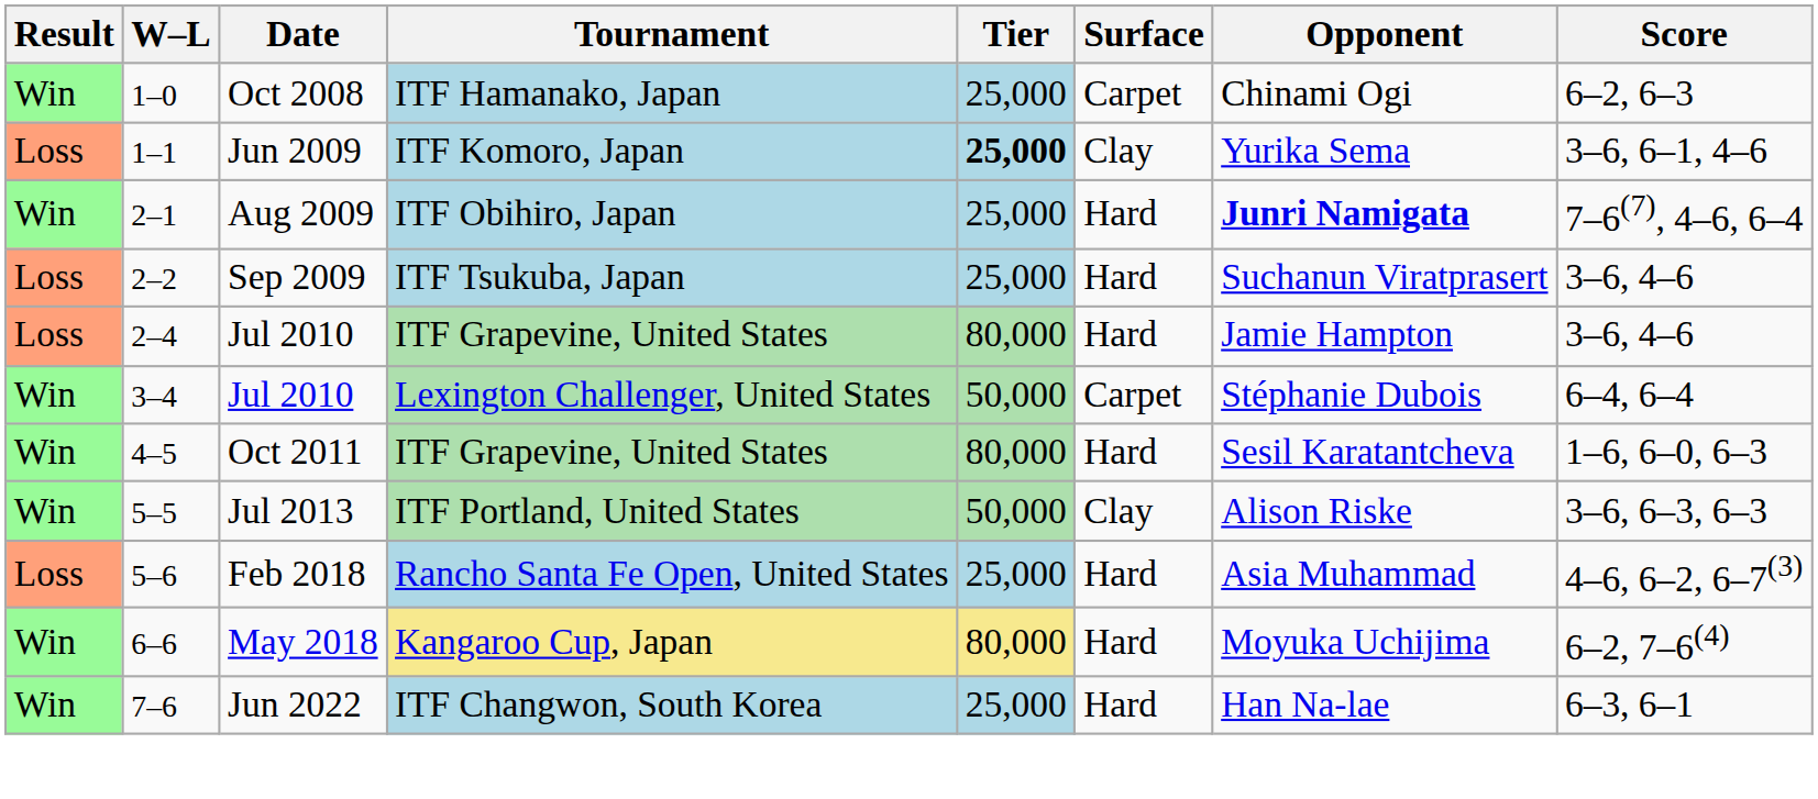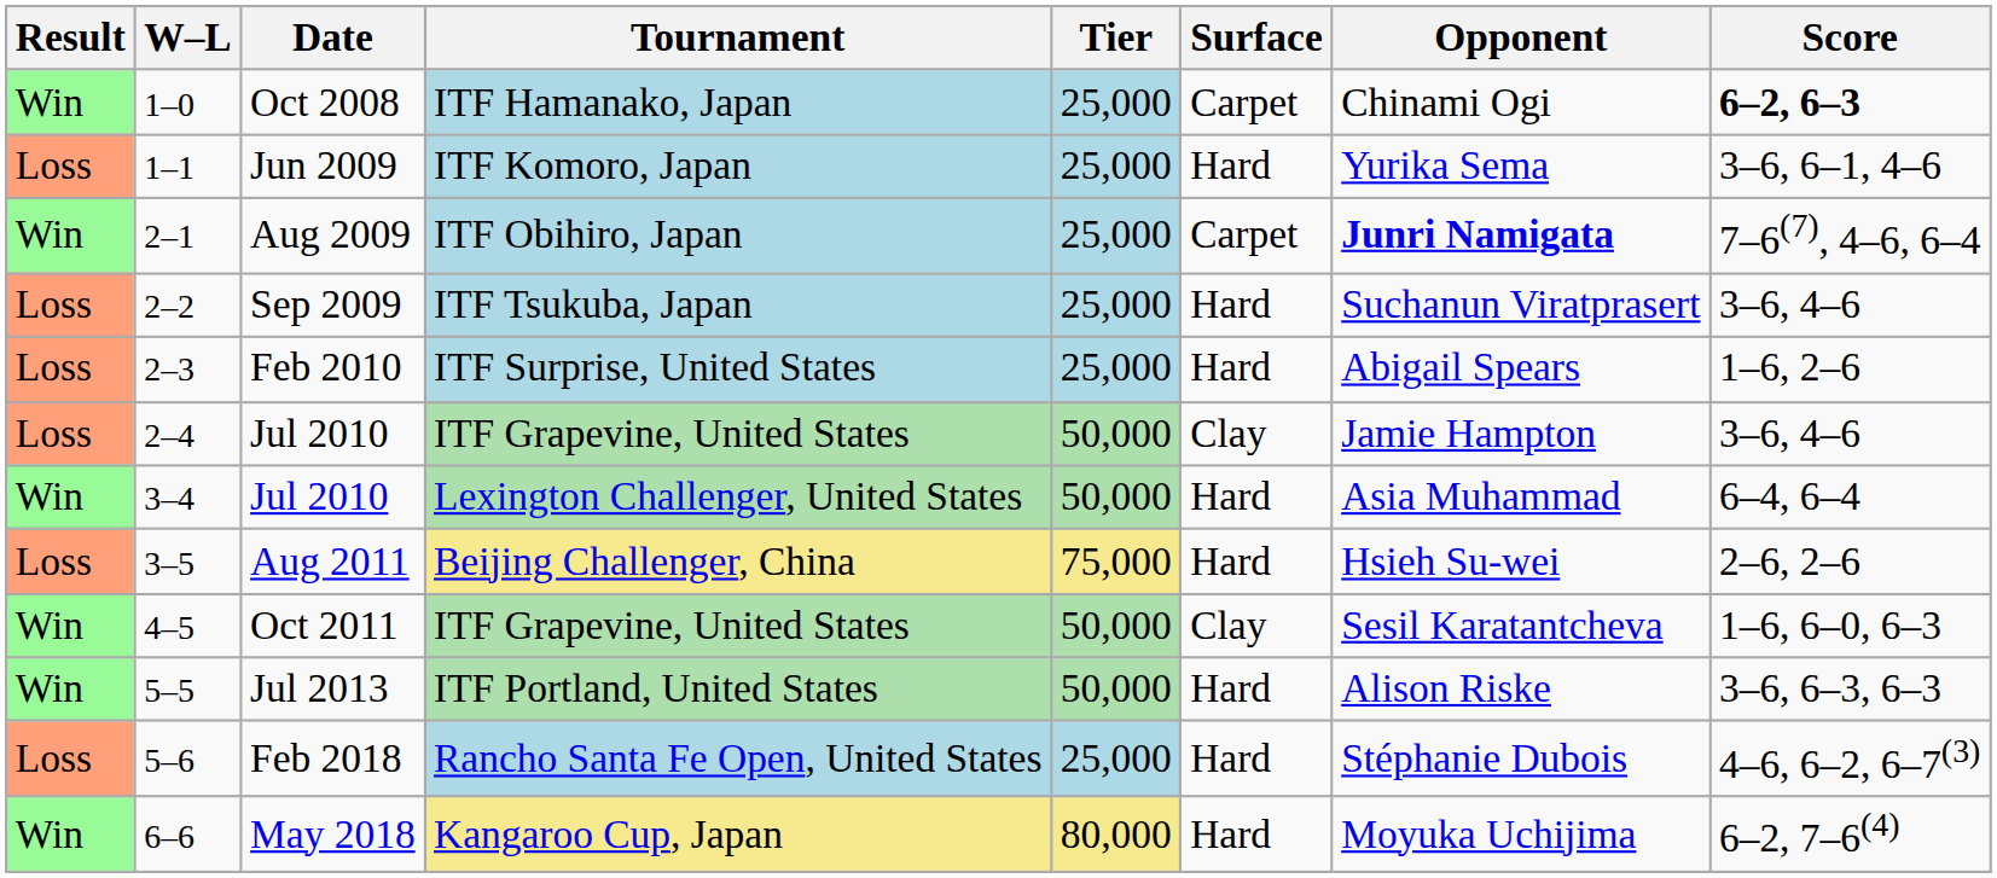Oct 2008 | Score: normal -> bold
Jun 2009 | Tier: bold -> normal
Jun 2009 | Surface: Clay -> Hard
Aug 2009 | Surface: Hard -> Carpet
+ row: Loss | 2–3 | Feb 2010 | ITF Surprise, United States | 25,000 | Hard | Abigail Spears | 1–6, 2–6
Jul 2010 / ITF Grapevine, United States | Tier: 80,000 -> 50,000
Jul 2010 / ITF Grapevine, United States | Surface: Hard -> Clay
Jul 2010 / Lexington Challenger, United States | Surface: Carpet -> Hard
Jul 2010 / Lexington Challenger, United States | Opponent: Stéphanie Dubois -> Asia Muhammad
+ row: Loss | 3–5 | Aug 2011 | Beijing Challenger, China | 75,000 | Hard | Hsieh Su-wei | 2–6, 2–6
Oct 2011 | Tier: 80,000 -> 50,000
Oct 2011 | Surface: Hard -> Clay
Jul 2013 | Surface: Clay -> Hard
Feb 2018 | Opponent: Asia Muhammad -> Stéphanie Dubois
- row: Win | 7–6 | Jun 2022 | ITF Changwon, South Korea | 25,000 | Hard | Han Na-lae | 6–3, 6–1
